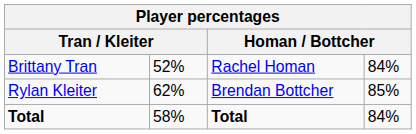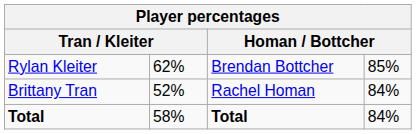rows swapped: Brittany Tran <-> Rylan Kleiter
